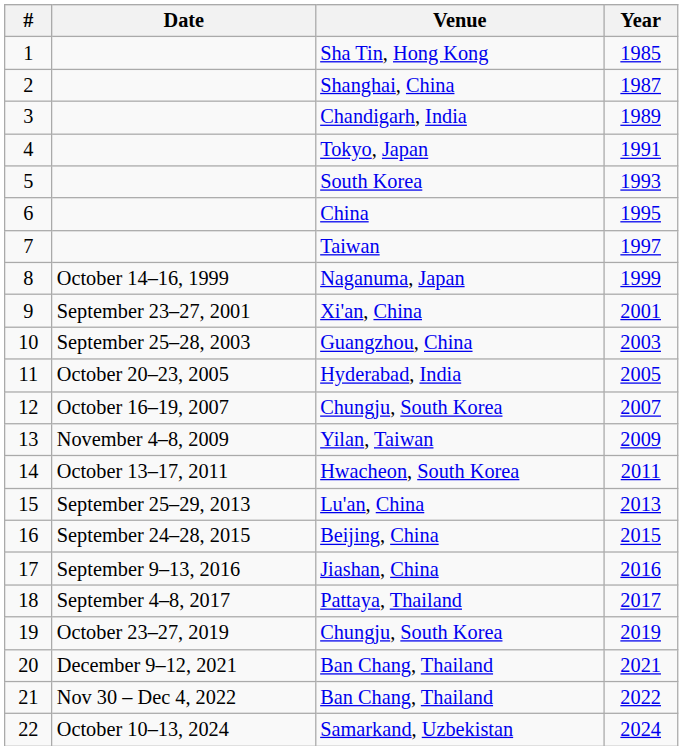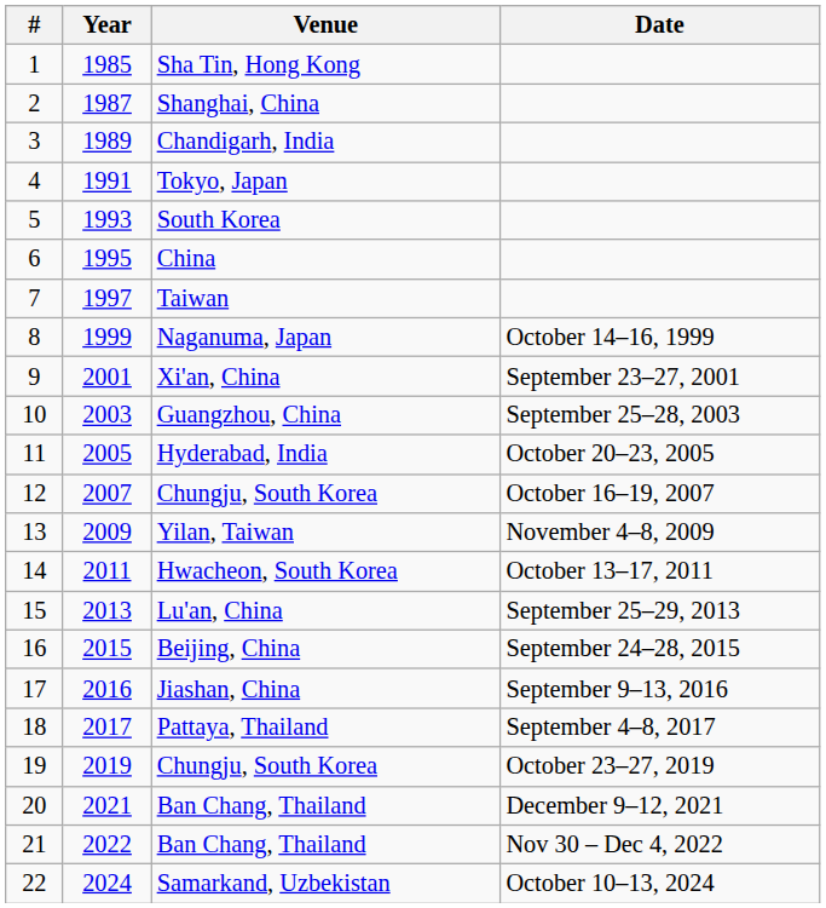columns swapped: Year <-> Date
